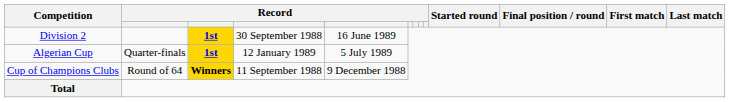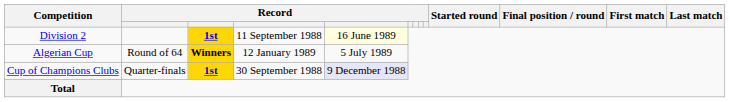Division 2 | column 4: 30 September 1988 -> 11 September 1988
Division 2 | column 5: no background -> lightyellow background
Algerian Cup | column 2: Quarter-finals -> Round of 64
Algerian Cup | column 3: 1st -> Winners
Cup of Champions Clubs | column 2: Round of 64 -> Quarter-finals
Cup of Champions Clubs | column 3: Winners -> 1st
Cup of Champions Clubs | column 4: 11 September 1988 -> 30 September 1988
Cup of Champions Clubs | column 5: no background -> lavender background
